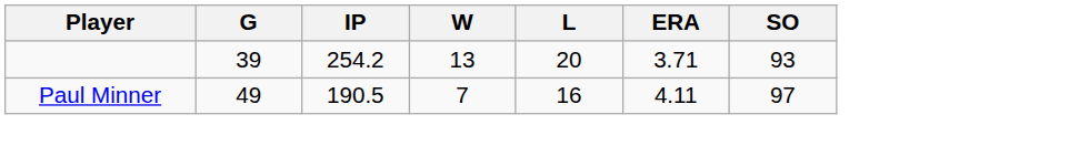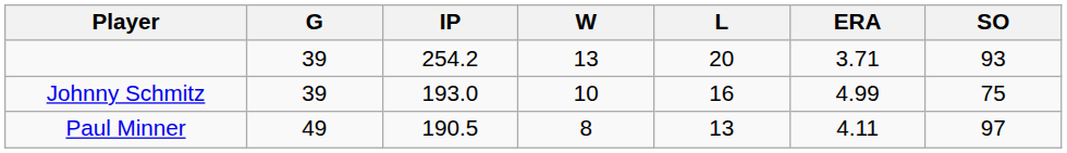+ row: Johnny Schmitz | 39 | 193.0 | 10 | 16 | 4.99 | 75
Paul Minner | W: 7 -> 8
Paul Minner | L: 16 -> 13
